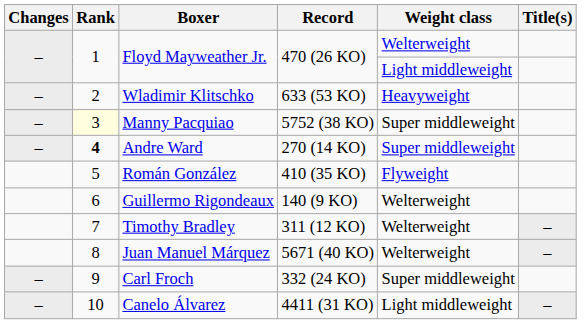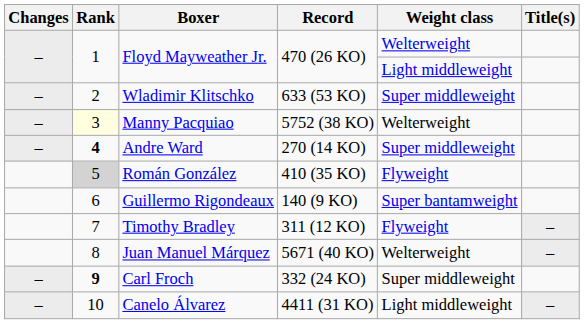Wladimir Klitschko | Weight class: Heavyweight -> Super middleweight
Manny Pacquiao | Weight class: Super middleweight -> Welterweight
Román González | Rank: no background -> lightgrey background
Guillermo Rigondeaux | Weight class: Welterweight -> Super bantamweight
Timothy Bradley | Weight class: Welterweight -> Flyweight
Carl Froch | Rank: normal -> bold
